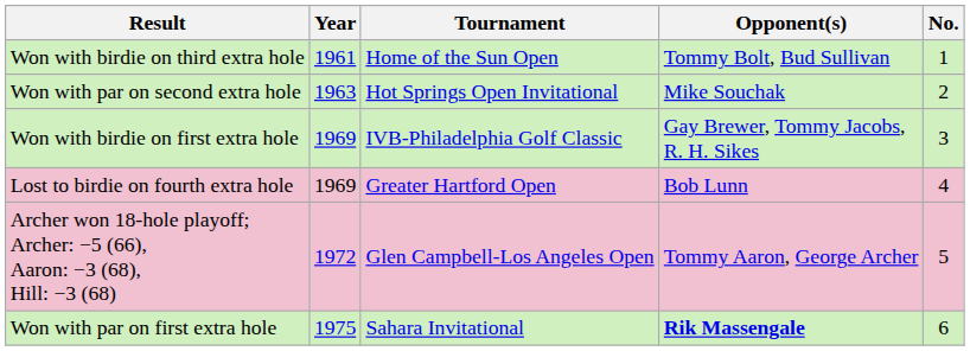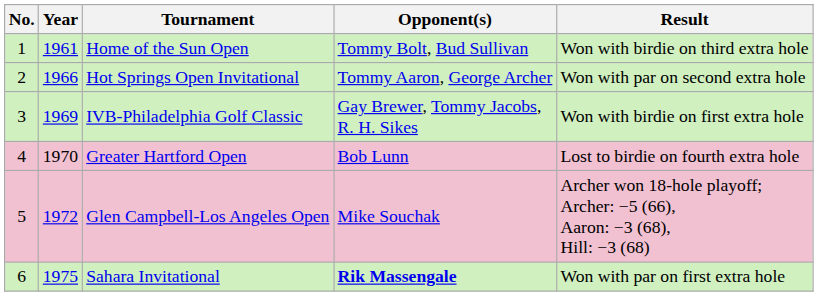columns swapped: No. <-> Result
Hot Springs Open Invitational | Year: 1963 -> 1966
Hot Springs Open Invitational | Opponent(s): Mike Souchak -> Tommy Aaron, George Archer
Greater Hartford Open | Year: 1969 -> 1970
Glen Campbell-Los Angeles Open | Opponent(s): Tommy Aaron, George Archer -> Mike Souchak
